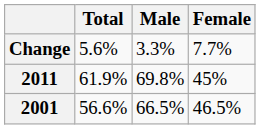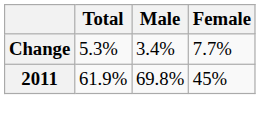Change | Total: 5.6% -> 5.3%
Change | Male: 3.3% -> 3.4%
- row: 2001 | 56.6% | 66.5% | 46.5%
